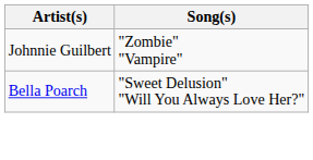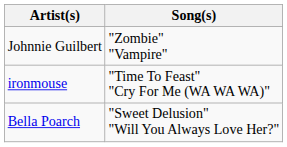+ row: ironmouse | "Time To Feast" "Cry For Me (WA WA WA)"
